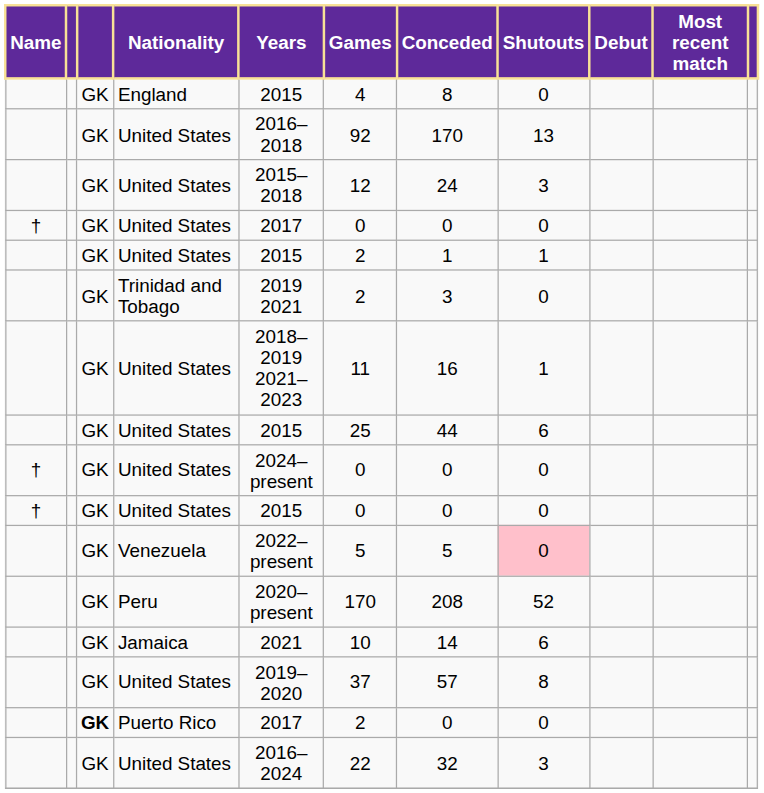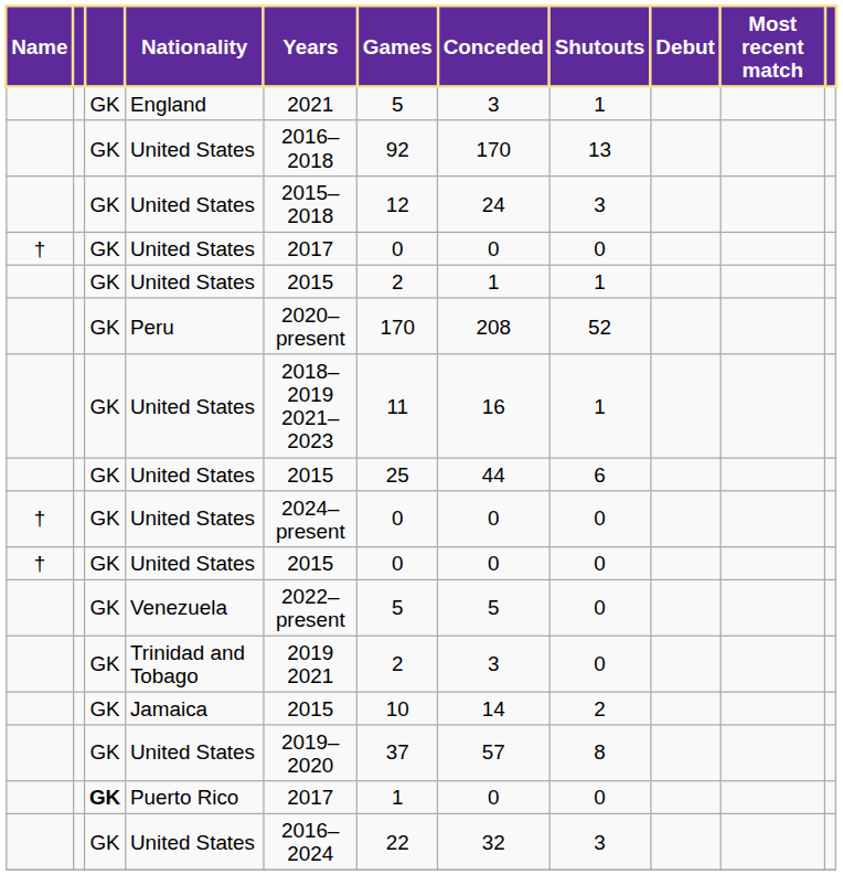England | Years: 2015 -> 2021
England | Games: 4 -> 5
England | Conceded: 8 -> 3
England | Shutouts: 0 -> 1
rows swapped: Peru <-> Trinidad and Tobago
Venezuela | Shutouts: pink background -> no background
Jamaica | Years: 2021 -> 2015
Jamaica | Shutouts: 6 -> 2
Puerto Rico | Games: 2 -> 1
